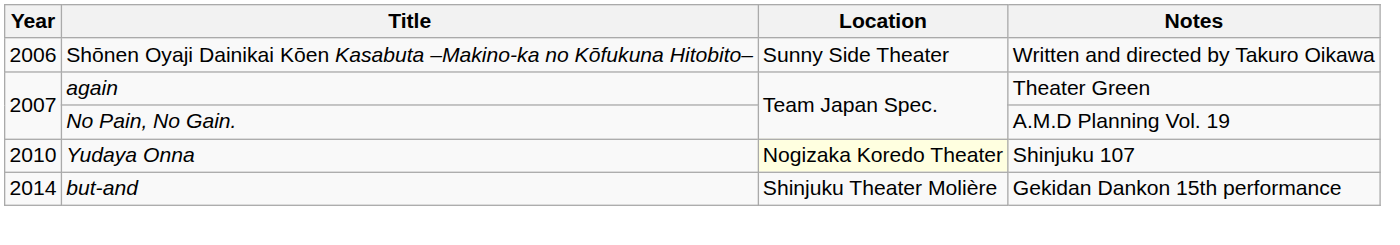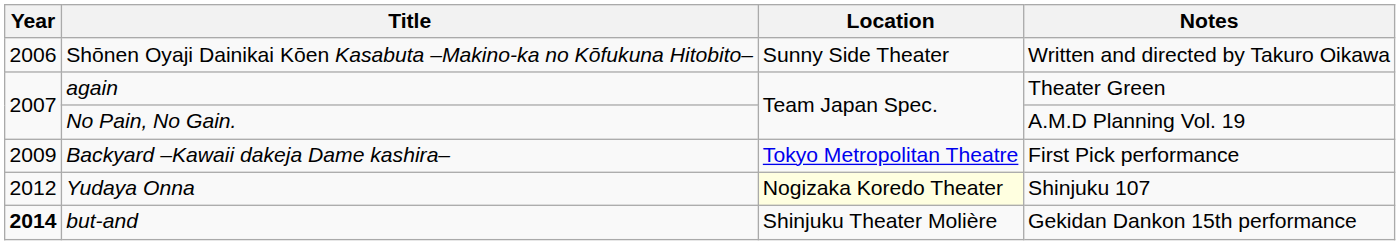+ row: 2009 | Backyard –Kawaii dakeja Dame kashira– | Tokyo Metropolitan Theatre | First Pick performance
Yudaya Onna | Year: 2010 -> 2012
but-and | Year: normal -> bold
